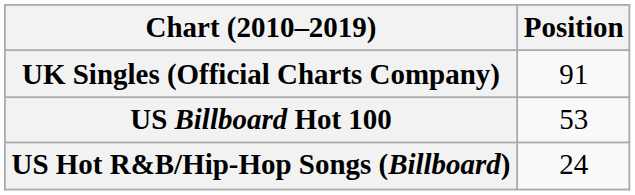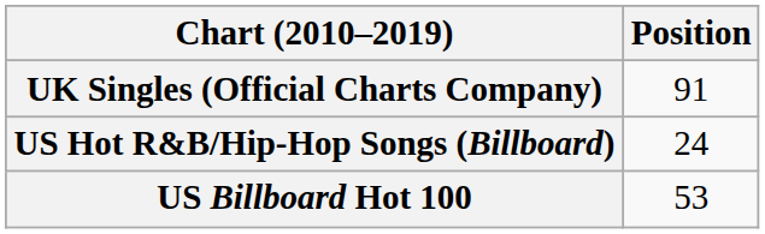rows swapped: US Billboard Hot 100 <-> US Hot R&B/Hip-Hop Songs (Billboard)
